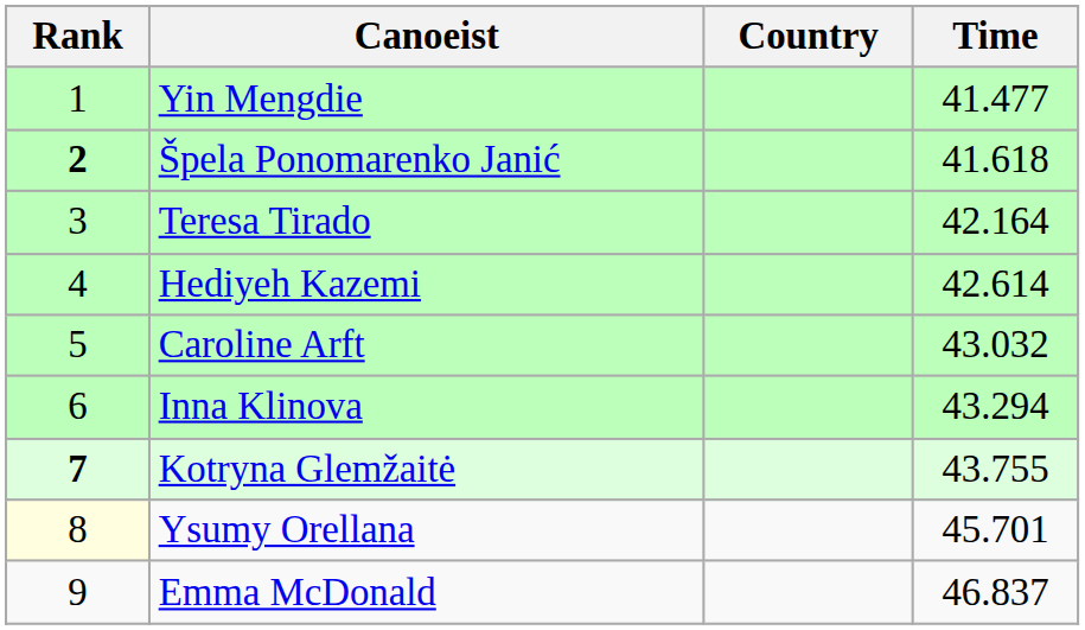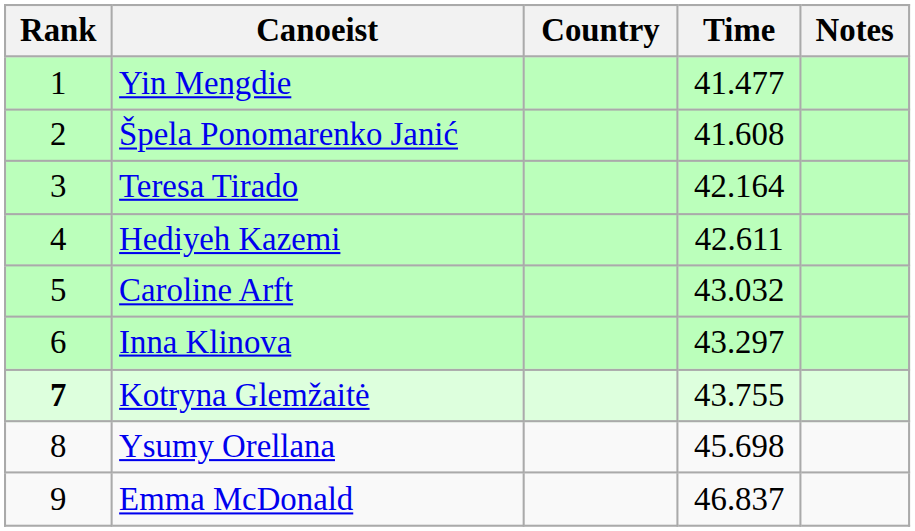+ column: Notes
Špela Ponomarenko Janić | Rank: bold -> normal
Špela Ponomarenko Janić | Time: 41.618 -> 41.608
Hediyeh Kazemi | Time: 42.614 -> 42.611
Inna Klinova | Time: 43.294 -> 43.297
Ysumy Orellana | Rank: lightyellow background -> no background
Ysumy Orellana | Time: 45.701 -> 45.698
